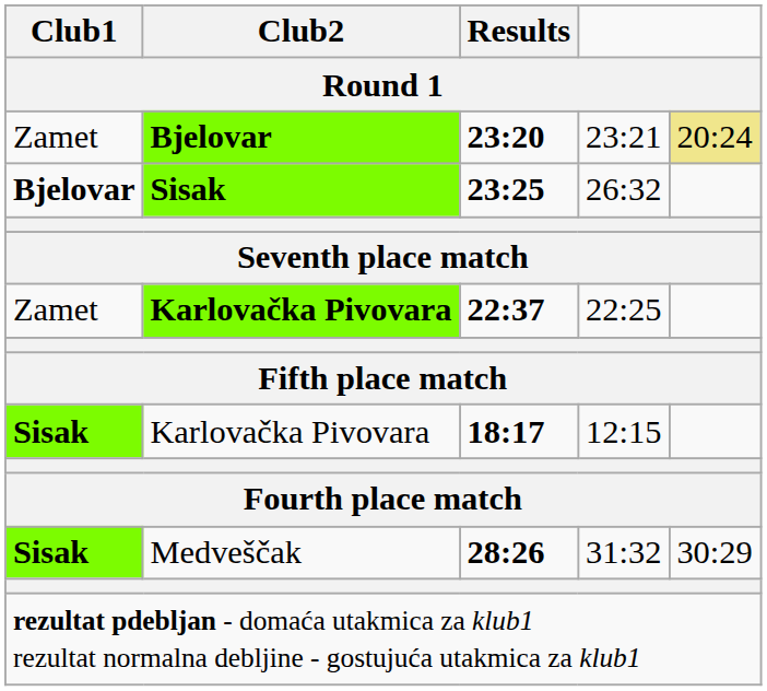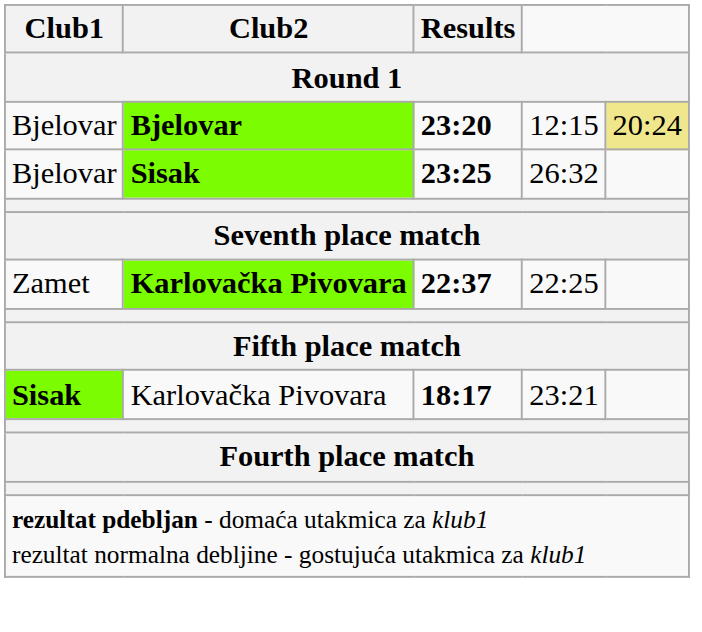23:20 | Club1: Zamet -> Bjelovar
23:20 | column 4: 23:21 -> 12:15
23:25 | Club1: bold -> normal
18:17 | column 4: 12:15 -> 23:21
- row: Sisak | Medveščak | 28:26 | 31:32 | 30:29
